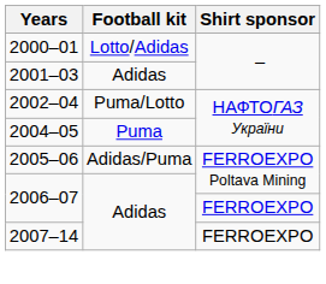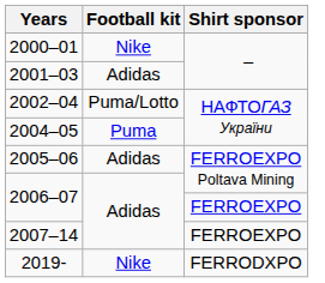2000–01 | Football kit: Lotto/Adidas -> Nike
2005–06 | Football kit: Adidas/Puma -> Adidas
+ row: 2019- | Nike | FERRODXPO
